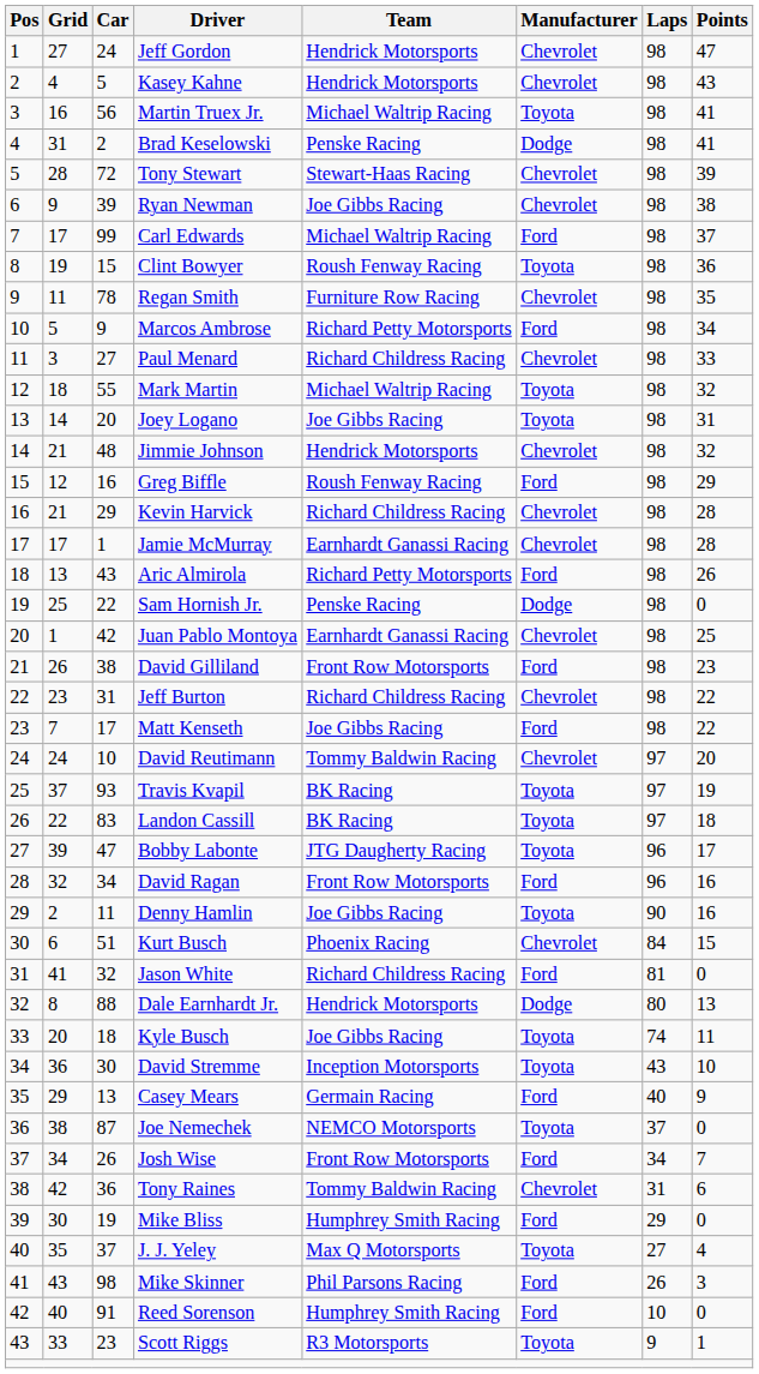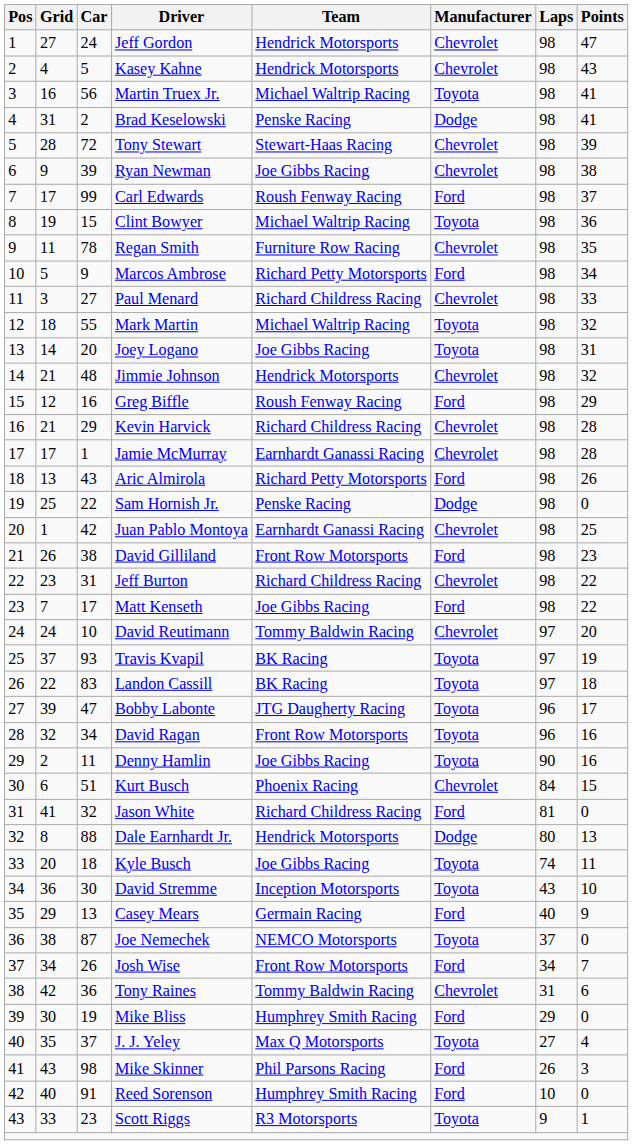Carl Edwards | Team: Michael Waltrip Racing -> Roush Fenway Racing
Clint Bowyer | Team: Roush Fenway Racing -> Michael Waltrip Racing
David Ragan | Manufacturer: Ford -> Toyota
